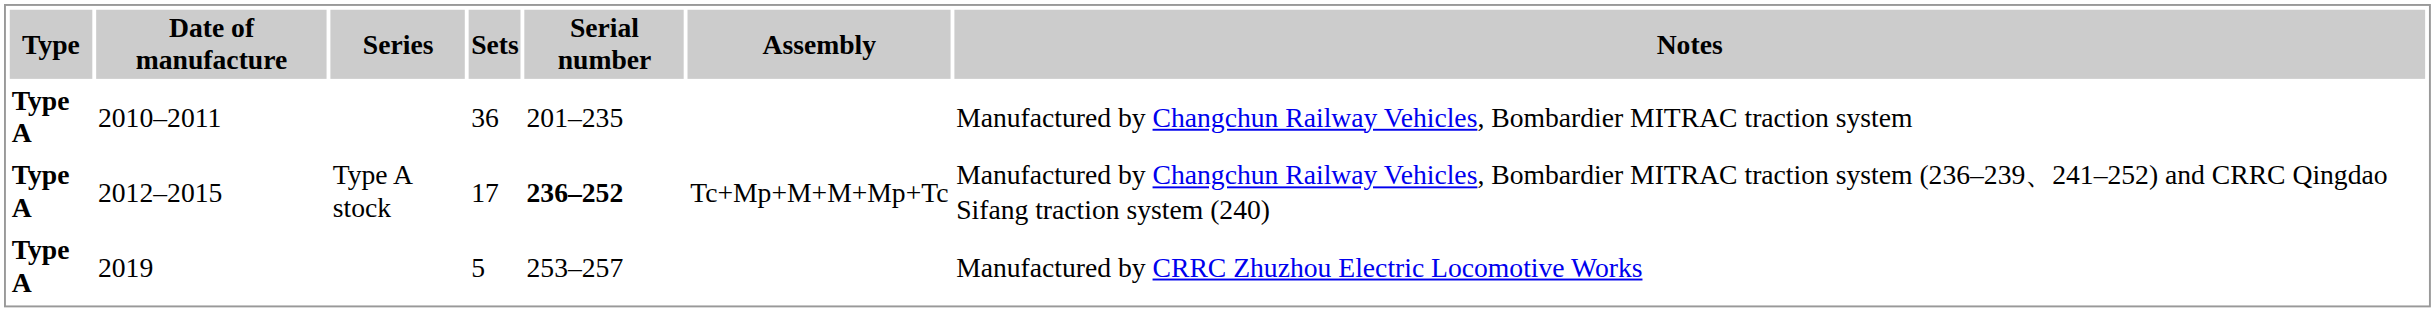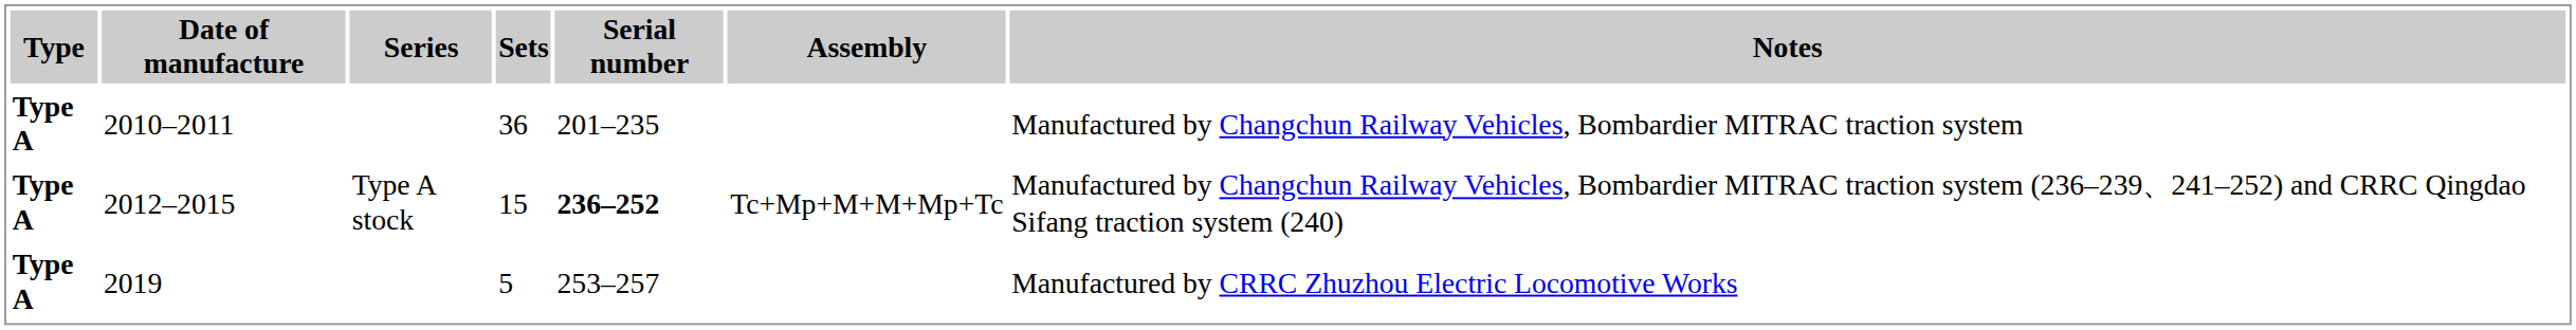2012–2015 | Sets: 17 -> 15
